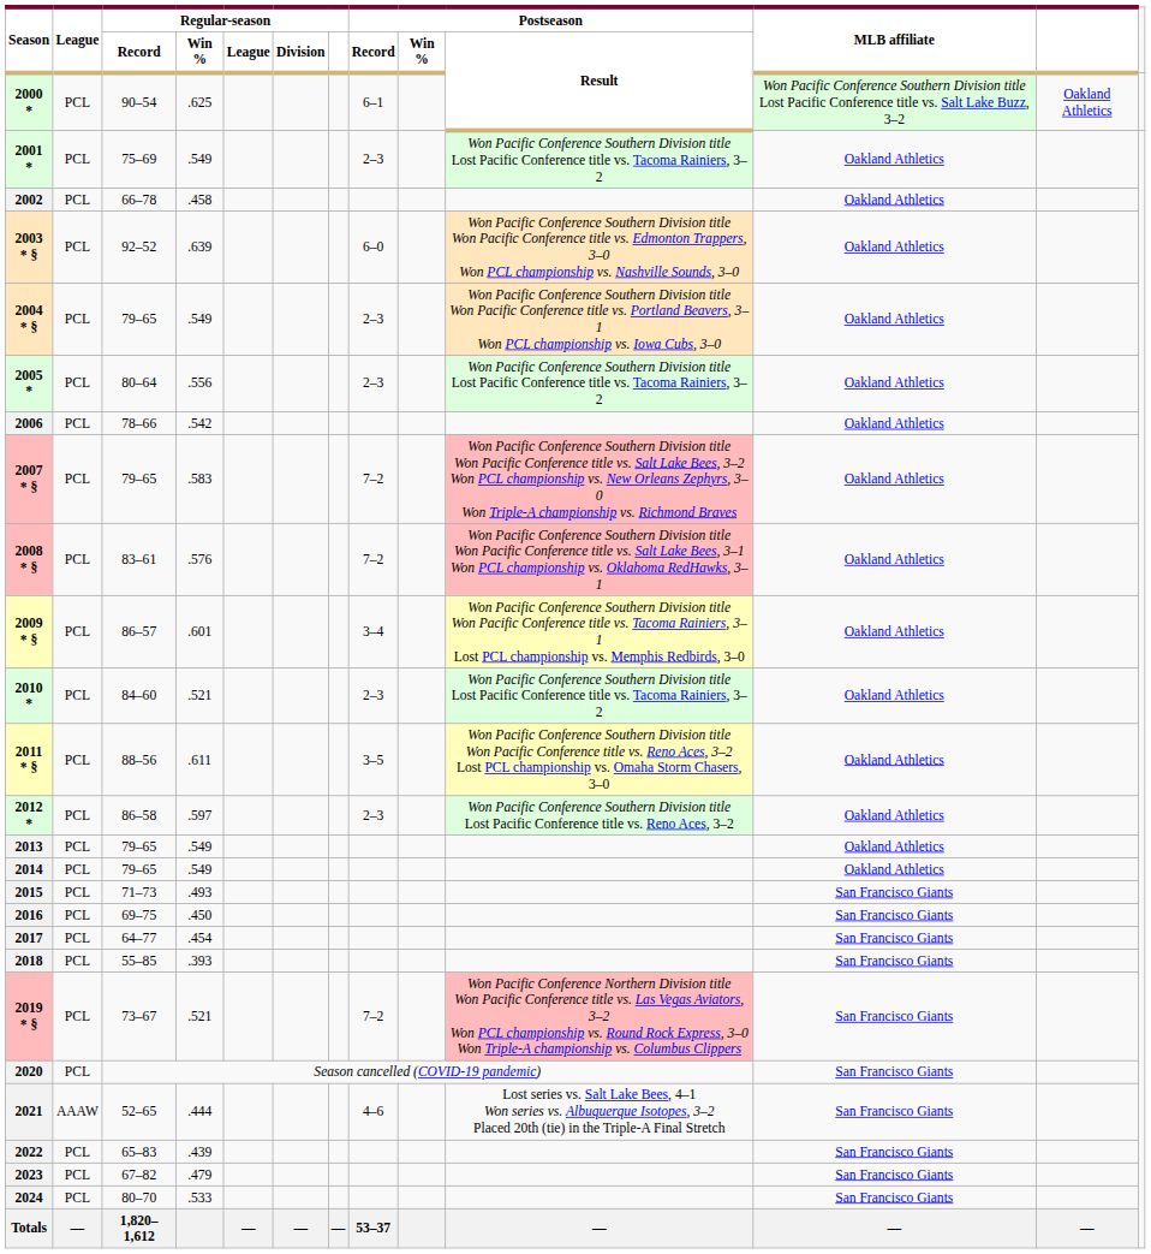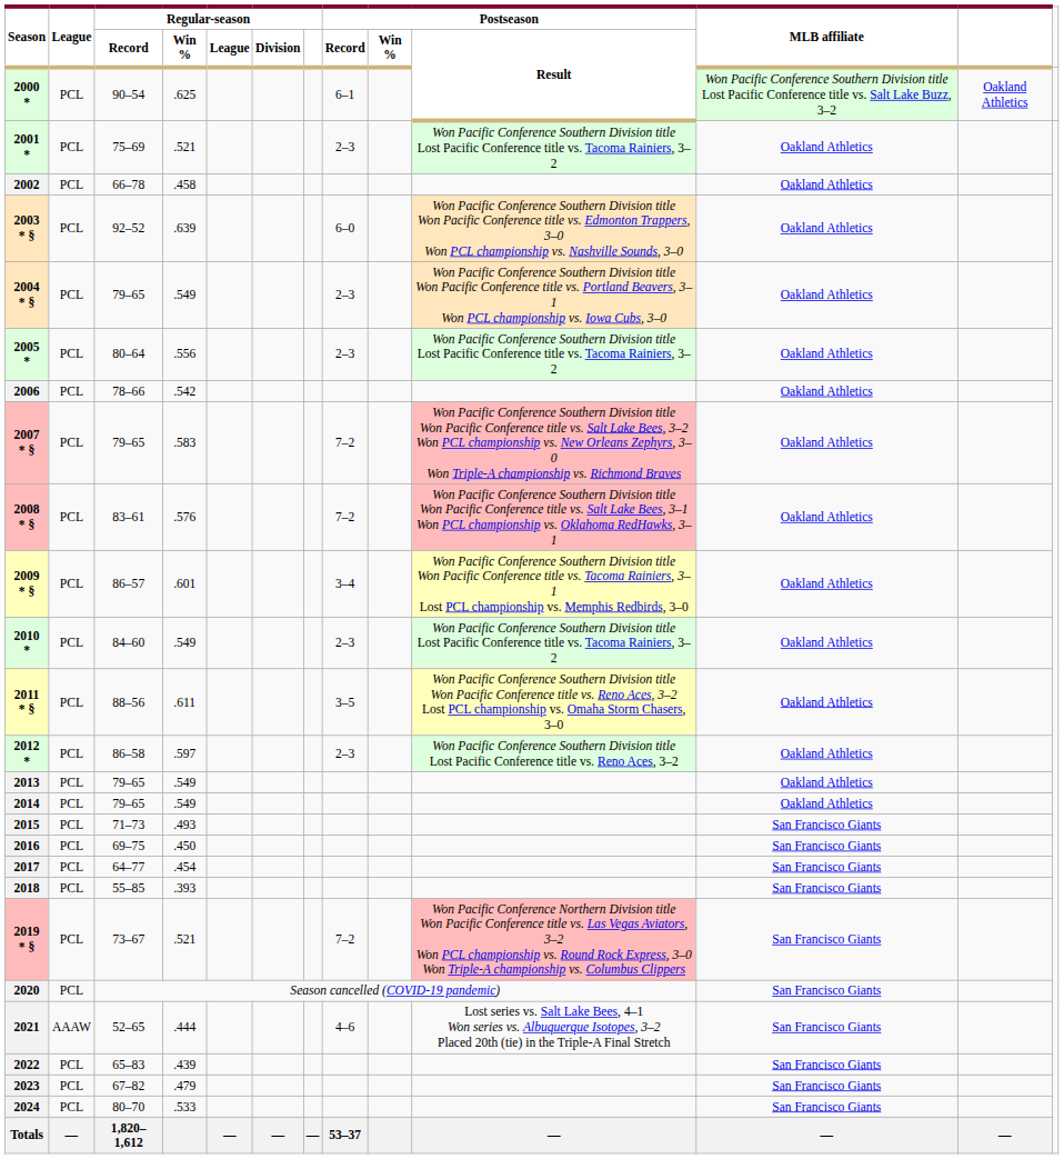2001 * | Regular-season / Win %: .549 -> .521
2010 * | Regular-season / Win %: .521 -> .549
